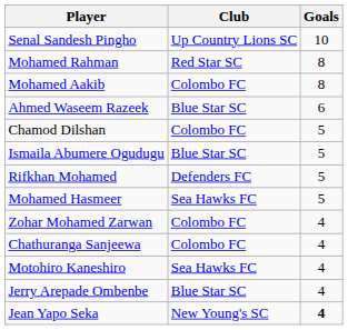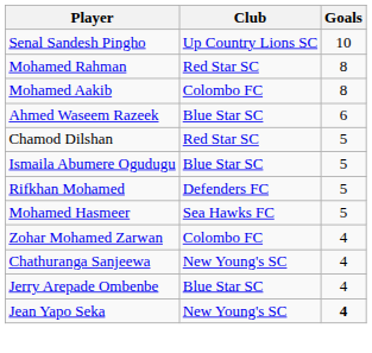Chamod Dilshan | Club: Colombo FC -> Red Star SC
Chathuranga Sanjeewa | Club: Colombo FC -> New Young's SC
- row: Motohiro Kaneshiro | Sea Hawks FC | 4
